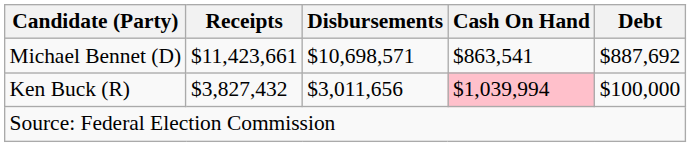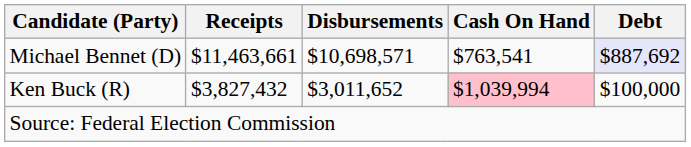Michael Bennet (D) | Receipts: $11,423,661 -> $11,463,661
Michael Bennet (D) | Cash On Hand: $863,541 -> $763,541
Michael Bennet (D) | Debt: no background -> lavender background
Ken Buck (R) | Disbursements: $3,011,656 -> $3,011,652
